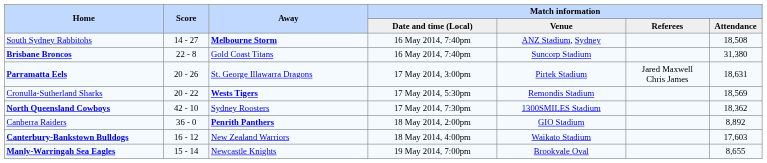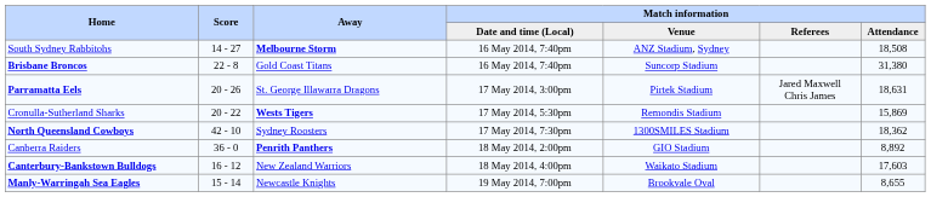Cronulla-Sutherland Sharks | Match information / Attendance: 18,569 -> 15,869
